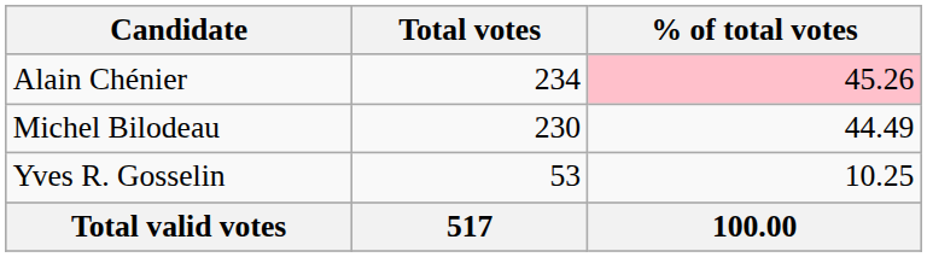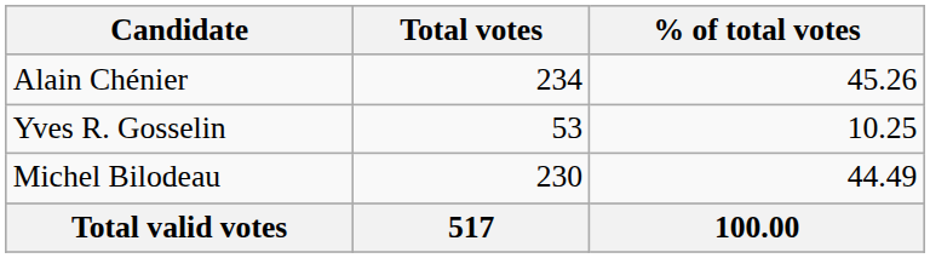Alain Chénier | % of total votes: pink background -> no background
rows swapped: Michel Bilodeau <-> Yves R. Gosselin
